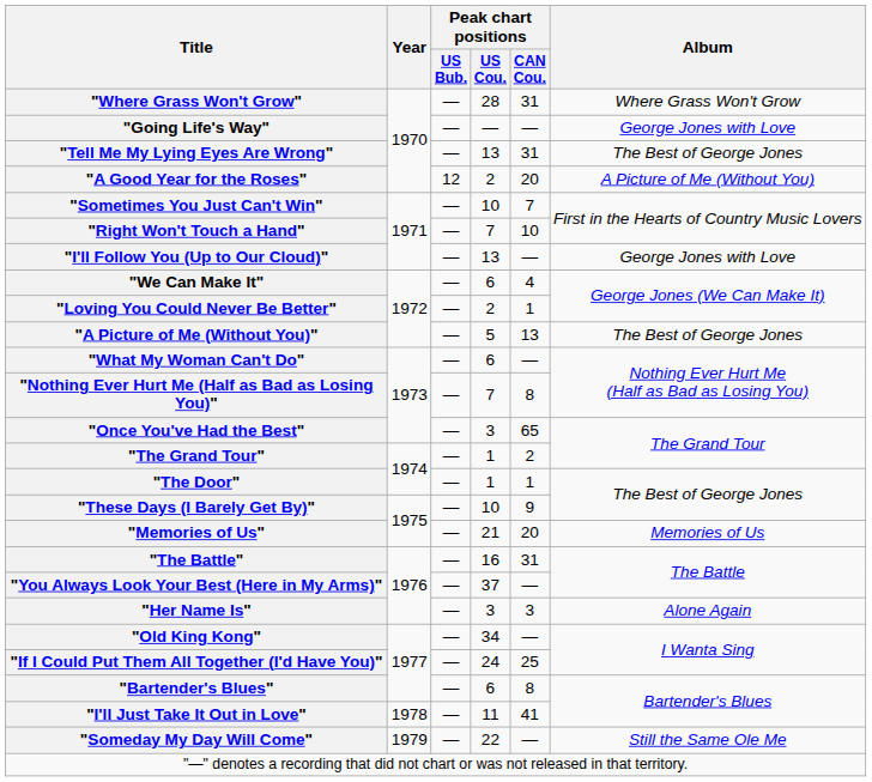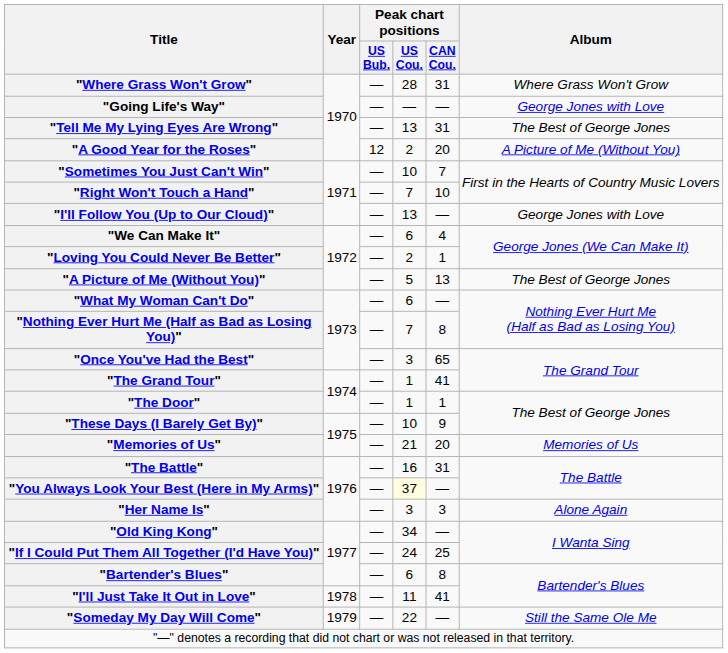"The Grand Tour" | Peak chart positions / CAN Cou.: 2 -> 41
"You Always Look Your Best (Here in My Arms)" | Peak chart positions / US Cou.: no background -> lightyellow background
